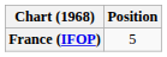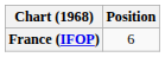France (IFOP) | Position: 5 -> 6
